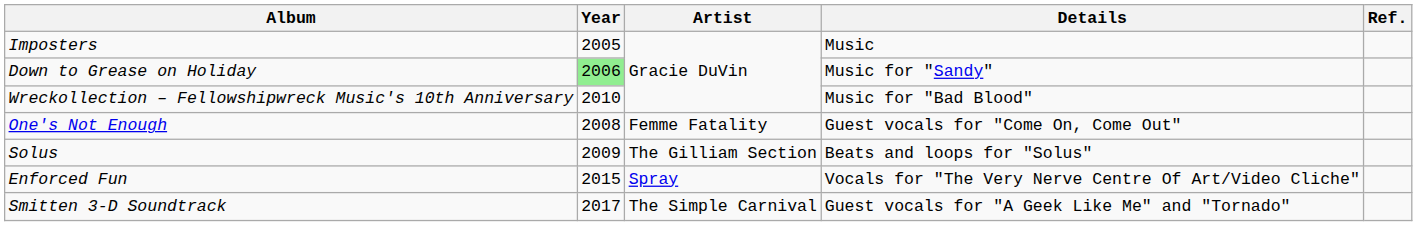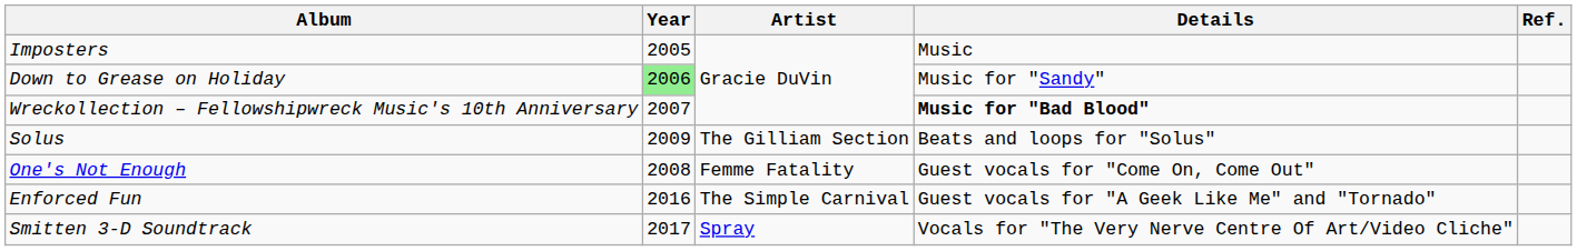Wreckollection – Fellowshipwreck Music's 10th Anniversary | Year: 2010 -> 2007
Wreckollection – Fellowshipwreck Music's 10th Anniversary | Details: normal -> bold
rows swapped: Solus <-> One's Not Enough
Enforced Fun | Year: 2015 -> 2016
Enforced Fun | Artist: Spray -> The Simple Carnival
Enforced Fun | Details: Vocals for "The Very Nerve Centre Of Art/Video Cliche" -> Guest vocals for "A Geek Like Me" and "Tornado"
Smitten 3-D Soundtrack | Artist: The Simple Carnival -> Spray
Smitten 3-D Soundtrack | Details: Guest vocals for "A Geek Like Me" and "Tornado" -> Vocals for "The Very Nerve Centre Of Art/Video Cliche"
